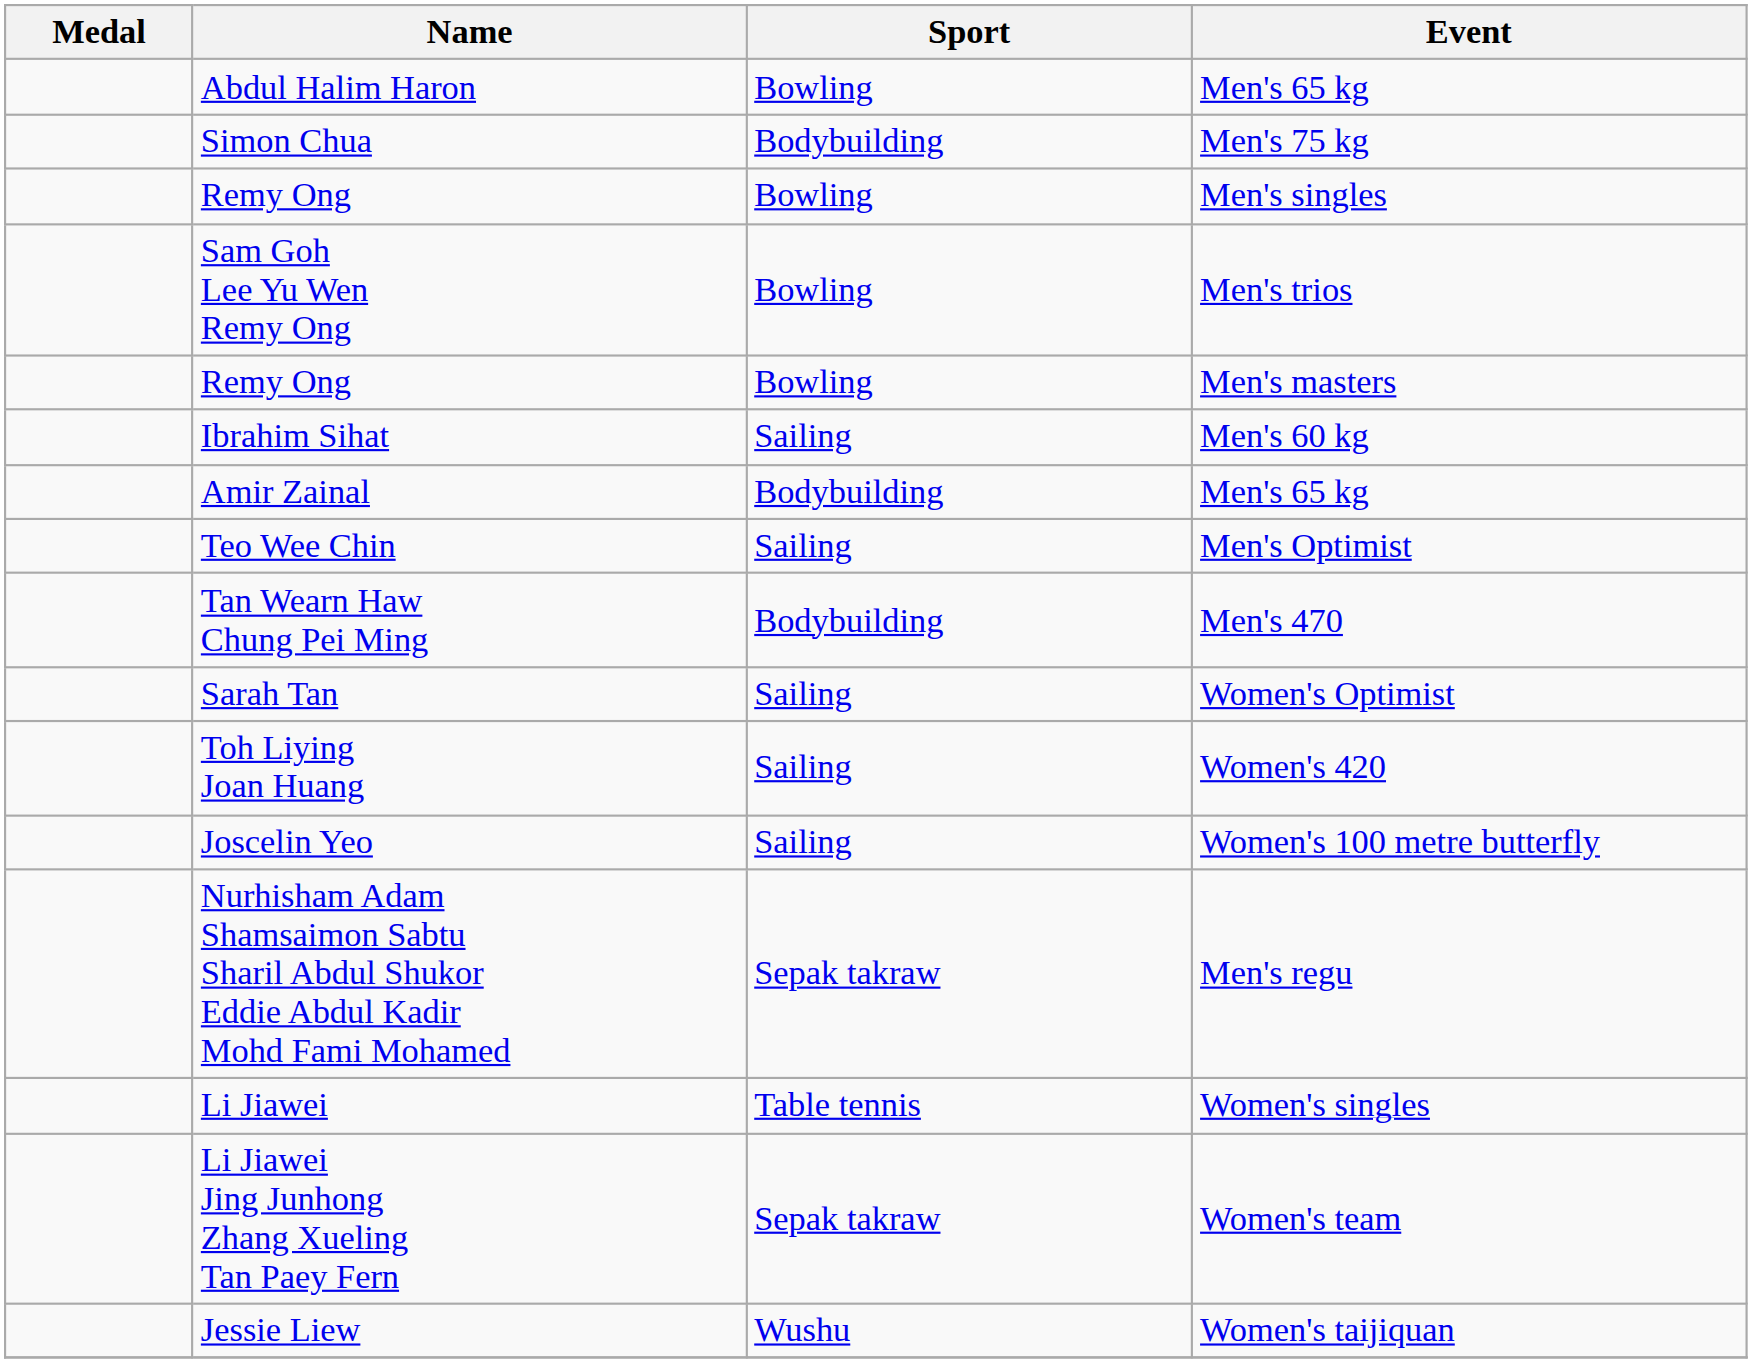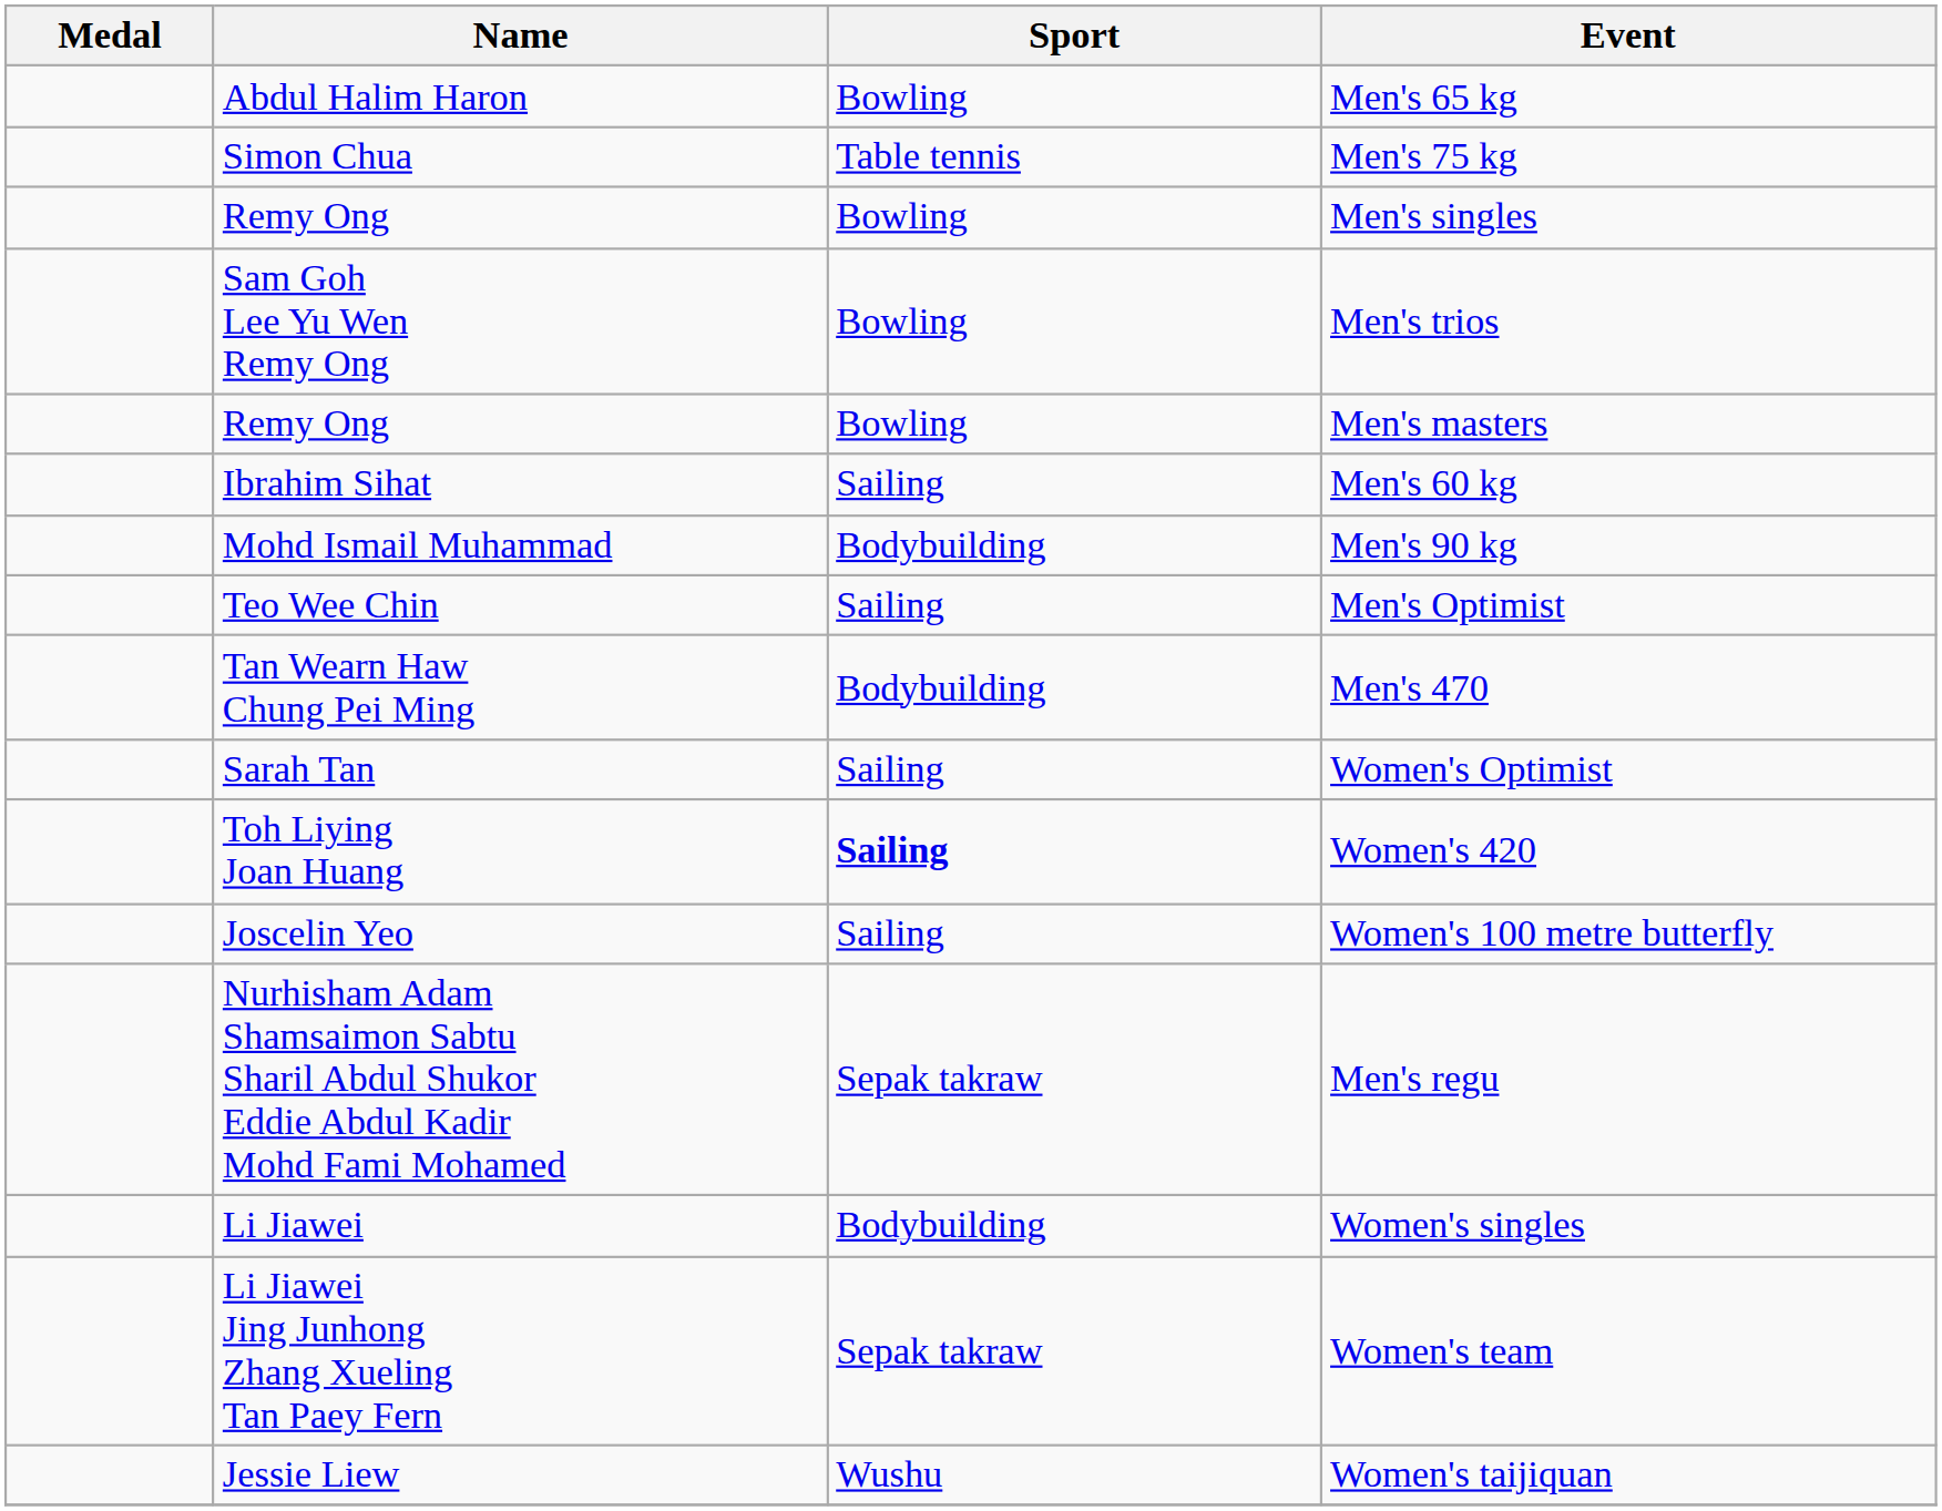Simon Chua | Sport: Bodybuilding -> Table tennis
+ row: Mohd Ismail Muhammad | Bodybuilding | Men's 90 kg
- row: Amir Zainal | Bodybuilding | Men's 65 kg
Toh Liying Joan Huang | Sport: normal -> bold
Li Jiawei | Sport: Table tennis -> Bodybuilding
